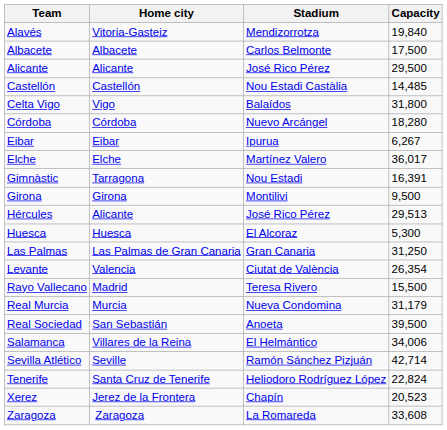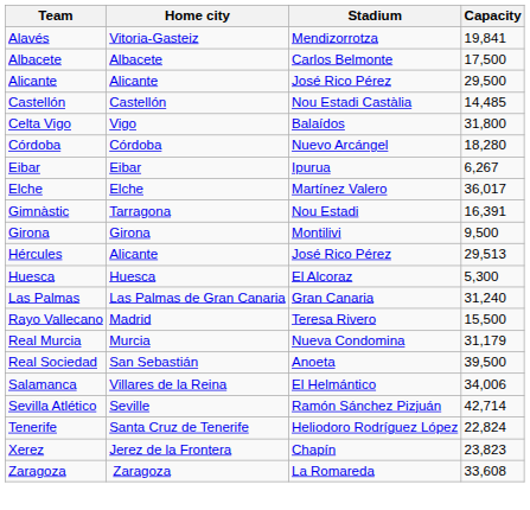Alavés | Capacity: 19,840 -> 19,841
Las Palmas | Capacity: 31,250 -> 31,240
- row: Levante | Valencia | Ciutat de València | 26,354
Xerez | Capacity: 20,523 -> 23,823
